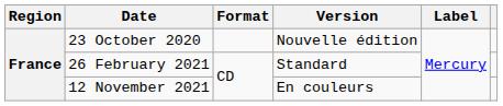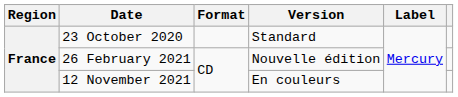23 October 2020 | Version: Nouvelle édition -> Standard
26 February 2021 | Version: Standard -> Nouvelle édition
